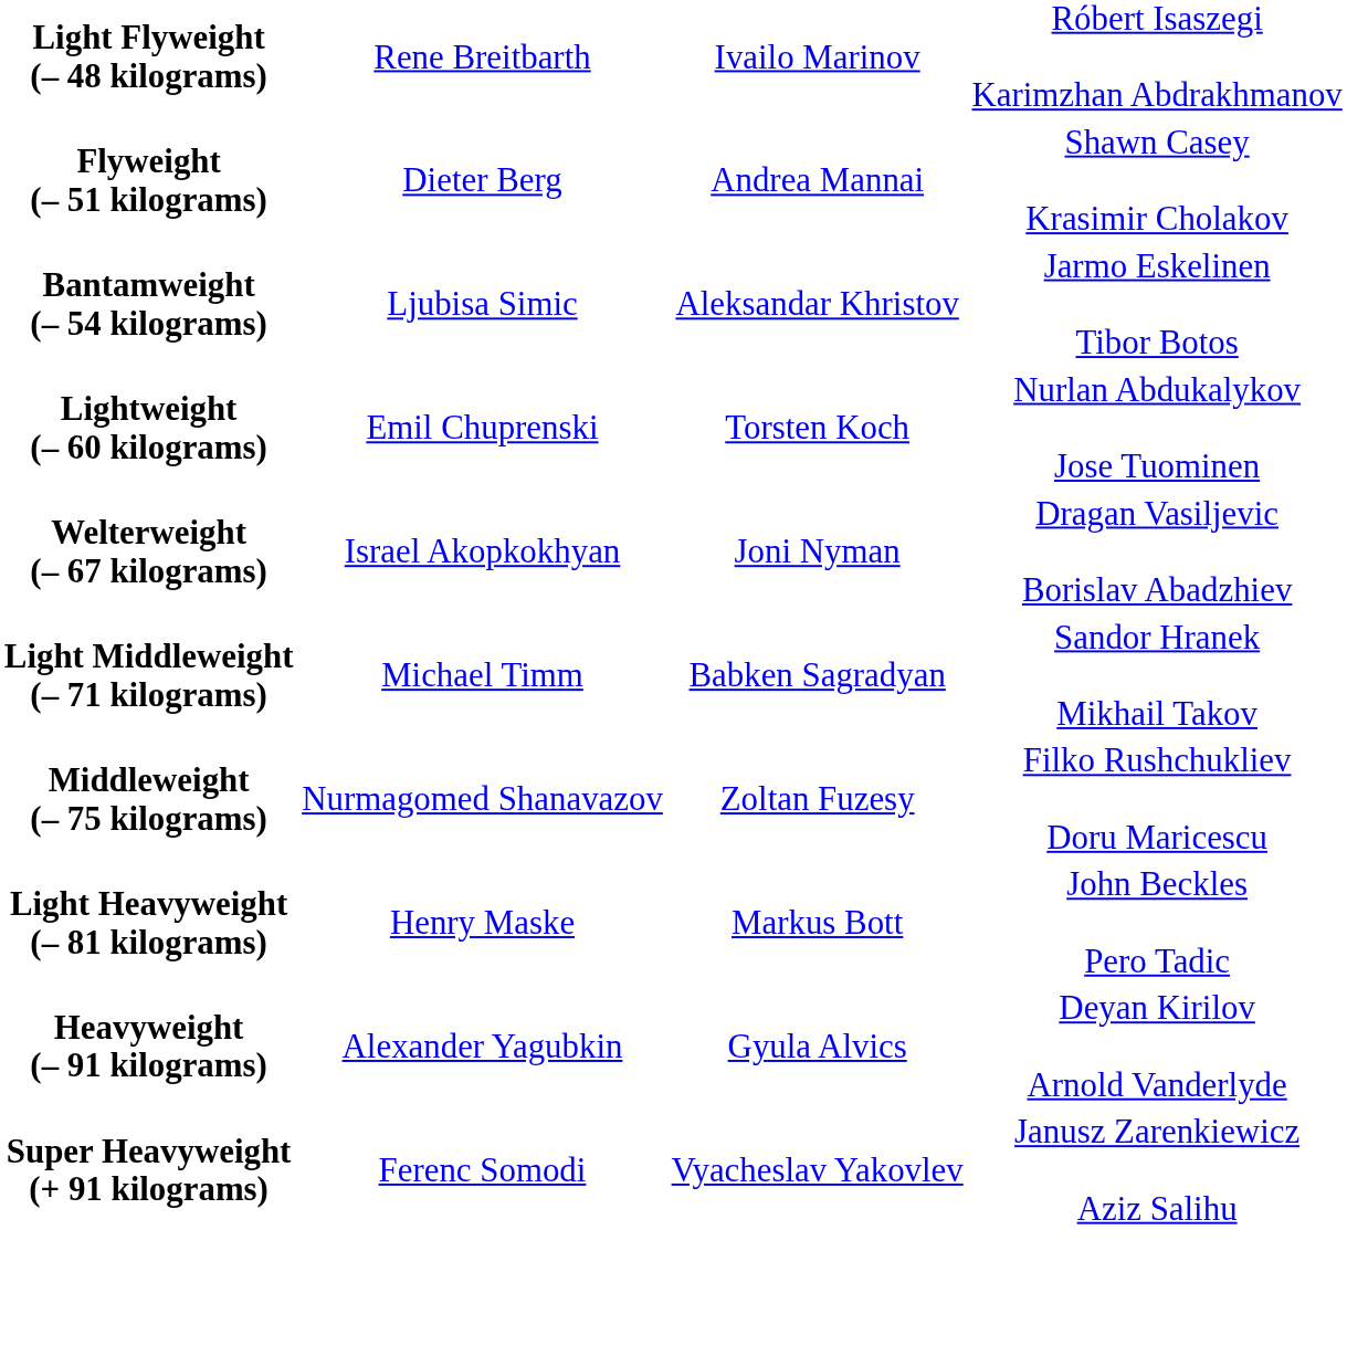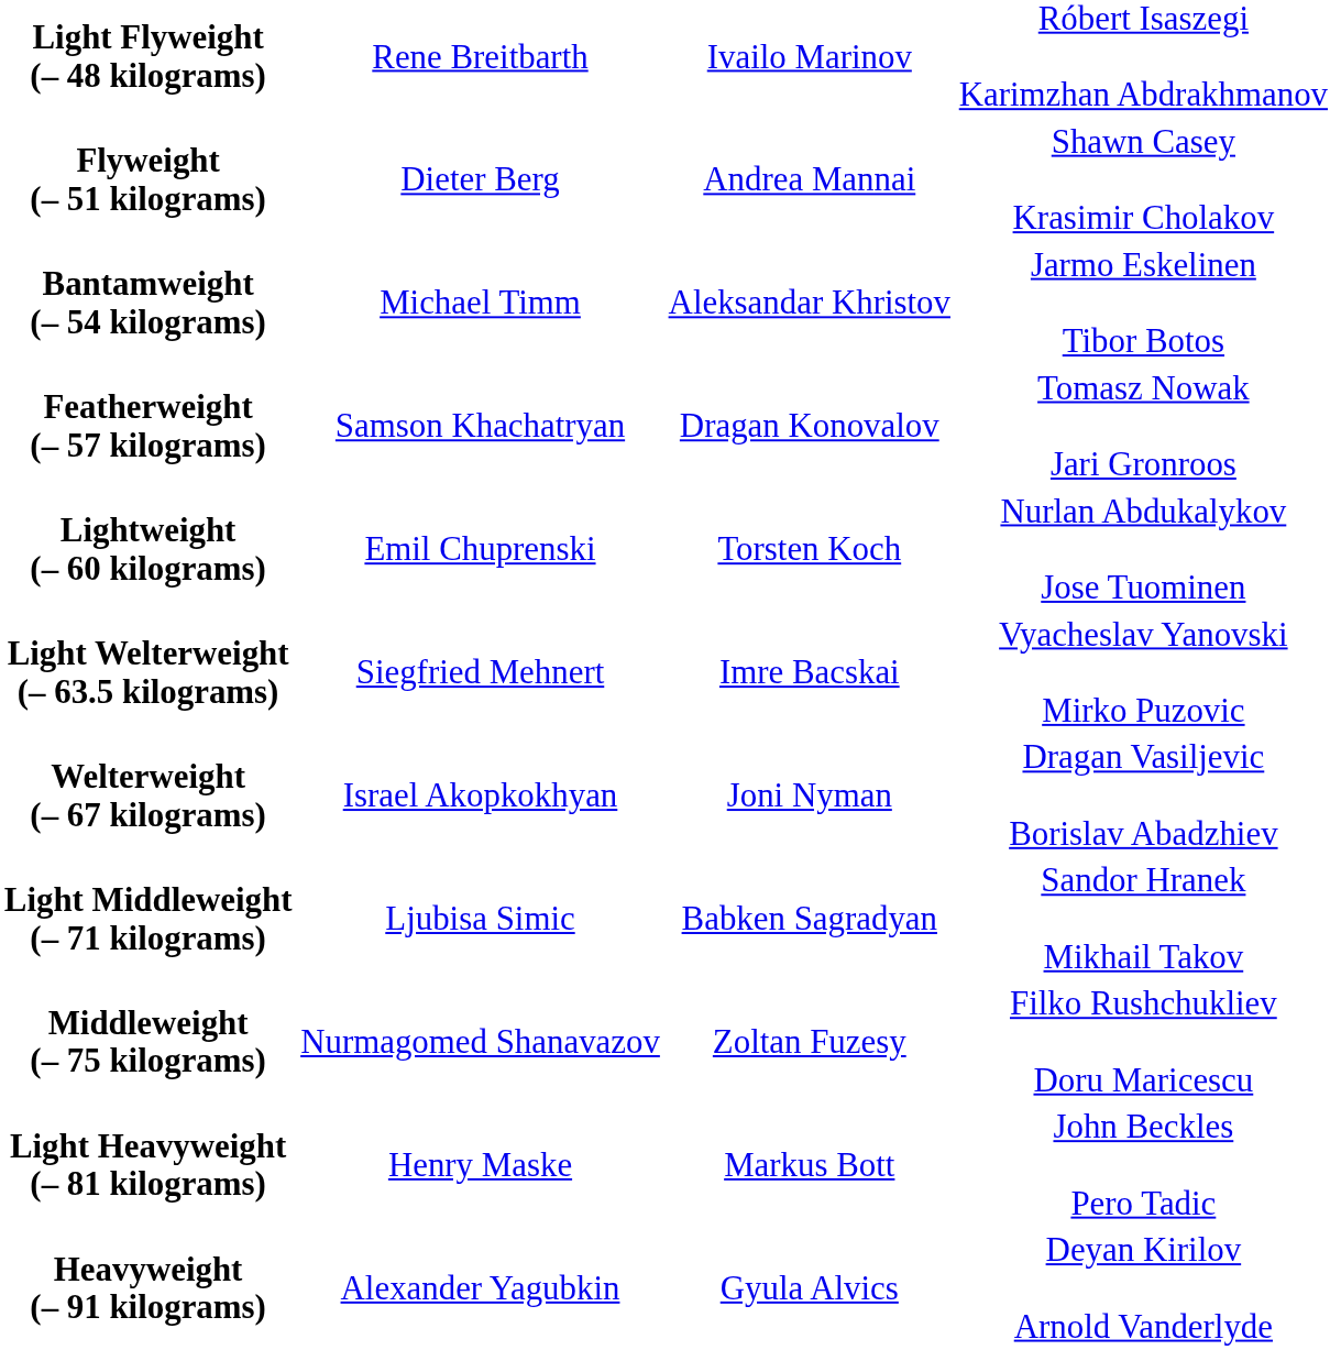Bantamweight (– 54 kilograms) | column 2: Ljubisa Simic -> Michael Timm
+ row: Featherweight (– 57 kilograms) | Samson Khachatryan | Dragan Konovalov | Tomasz Nowak Jari Gronroos
+ row: Light Welterweight (– 63.5 kilograms) | Siegfried Mehnert | Imre Bacskai | Vyacheslav Yanovski Mirko Puzovic
Light Middleweight (– 71 kilograms) | column 2: Michael Timm -> Ljubisa Simic
- row: Super Heavyweight (+ 91 kilograms) | Ferenc Somodi | Vyacheslav Yakovlev | Janusz Zarenkiewicz Aziz Salihu
